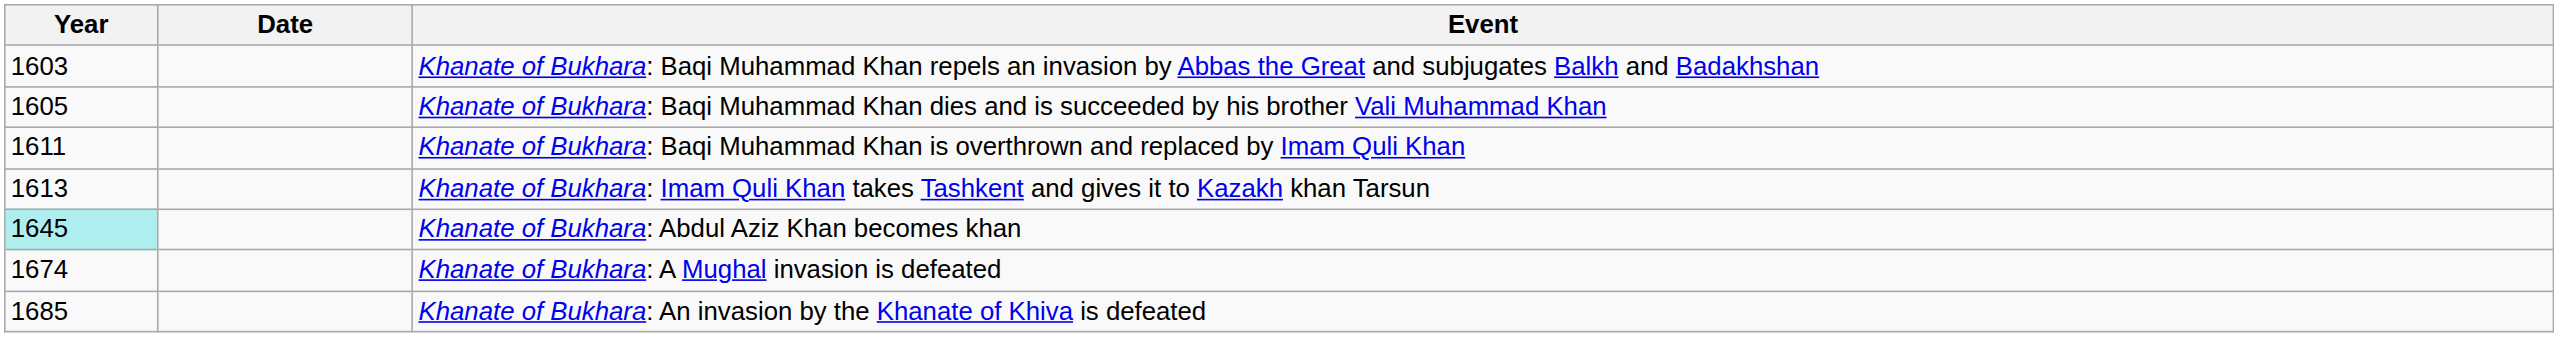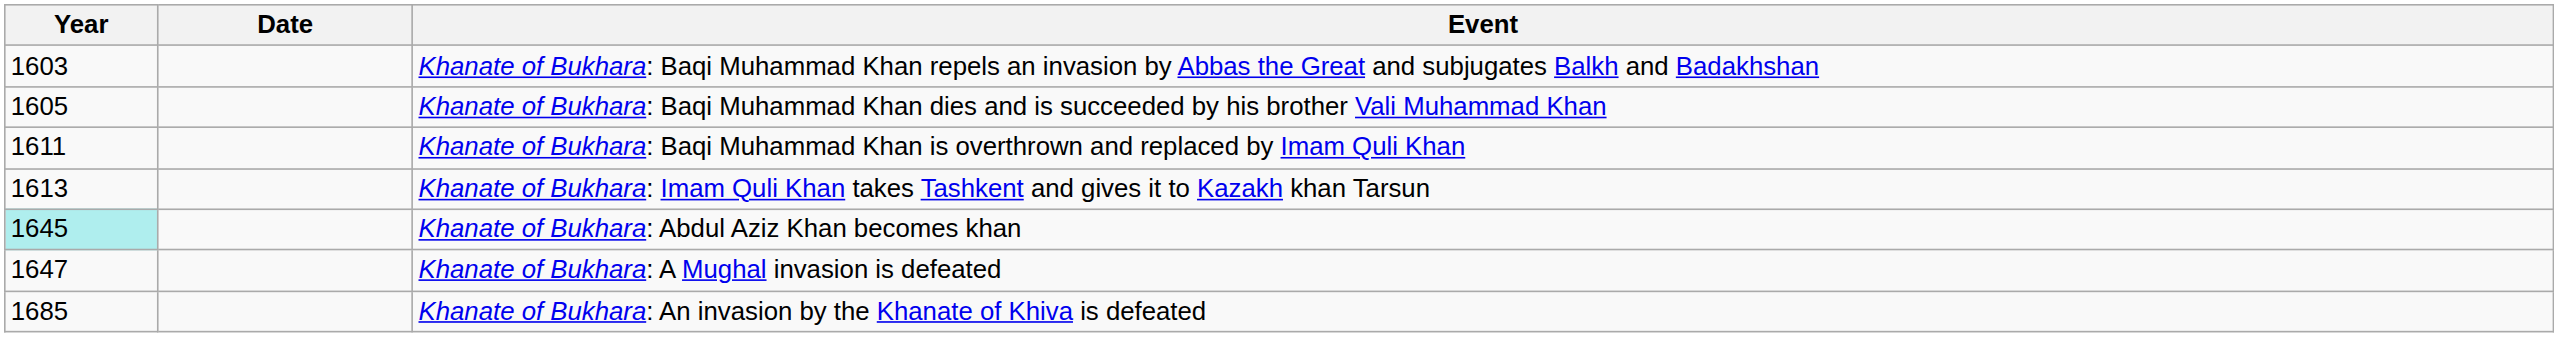Khanate of Bukhara: A Mughal invasion is defeated | Year: 1674 -> 1647
